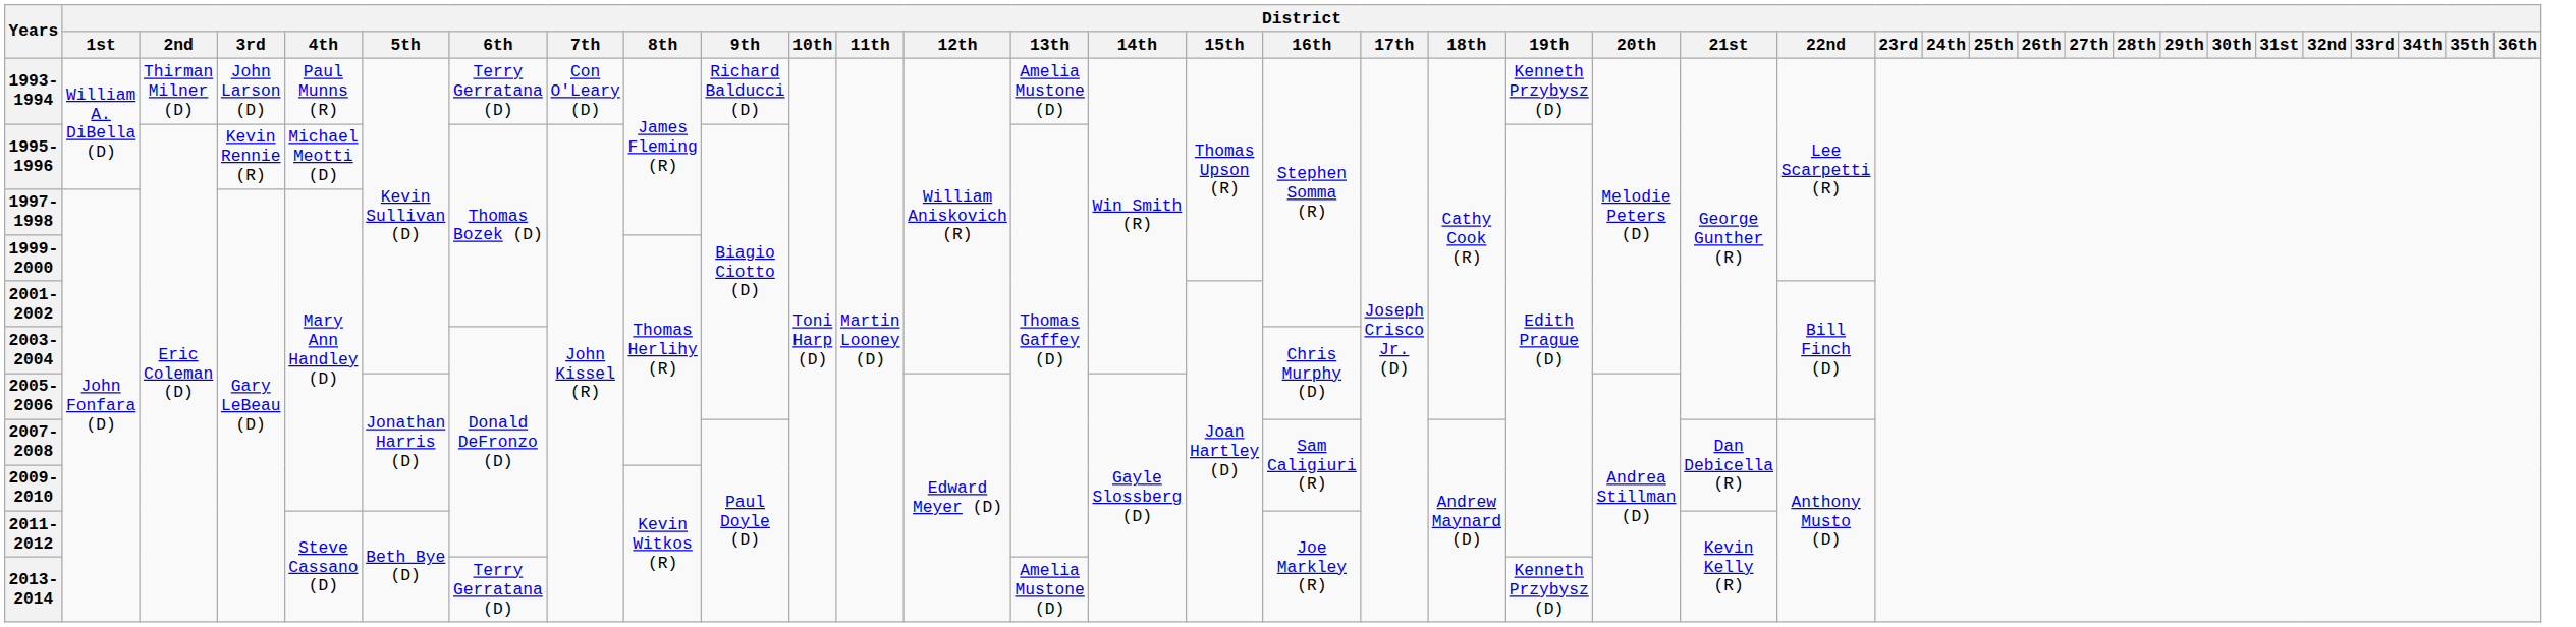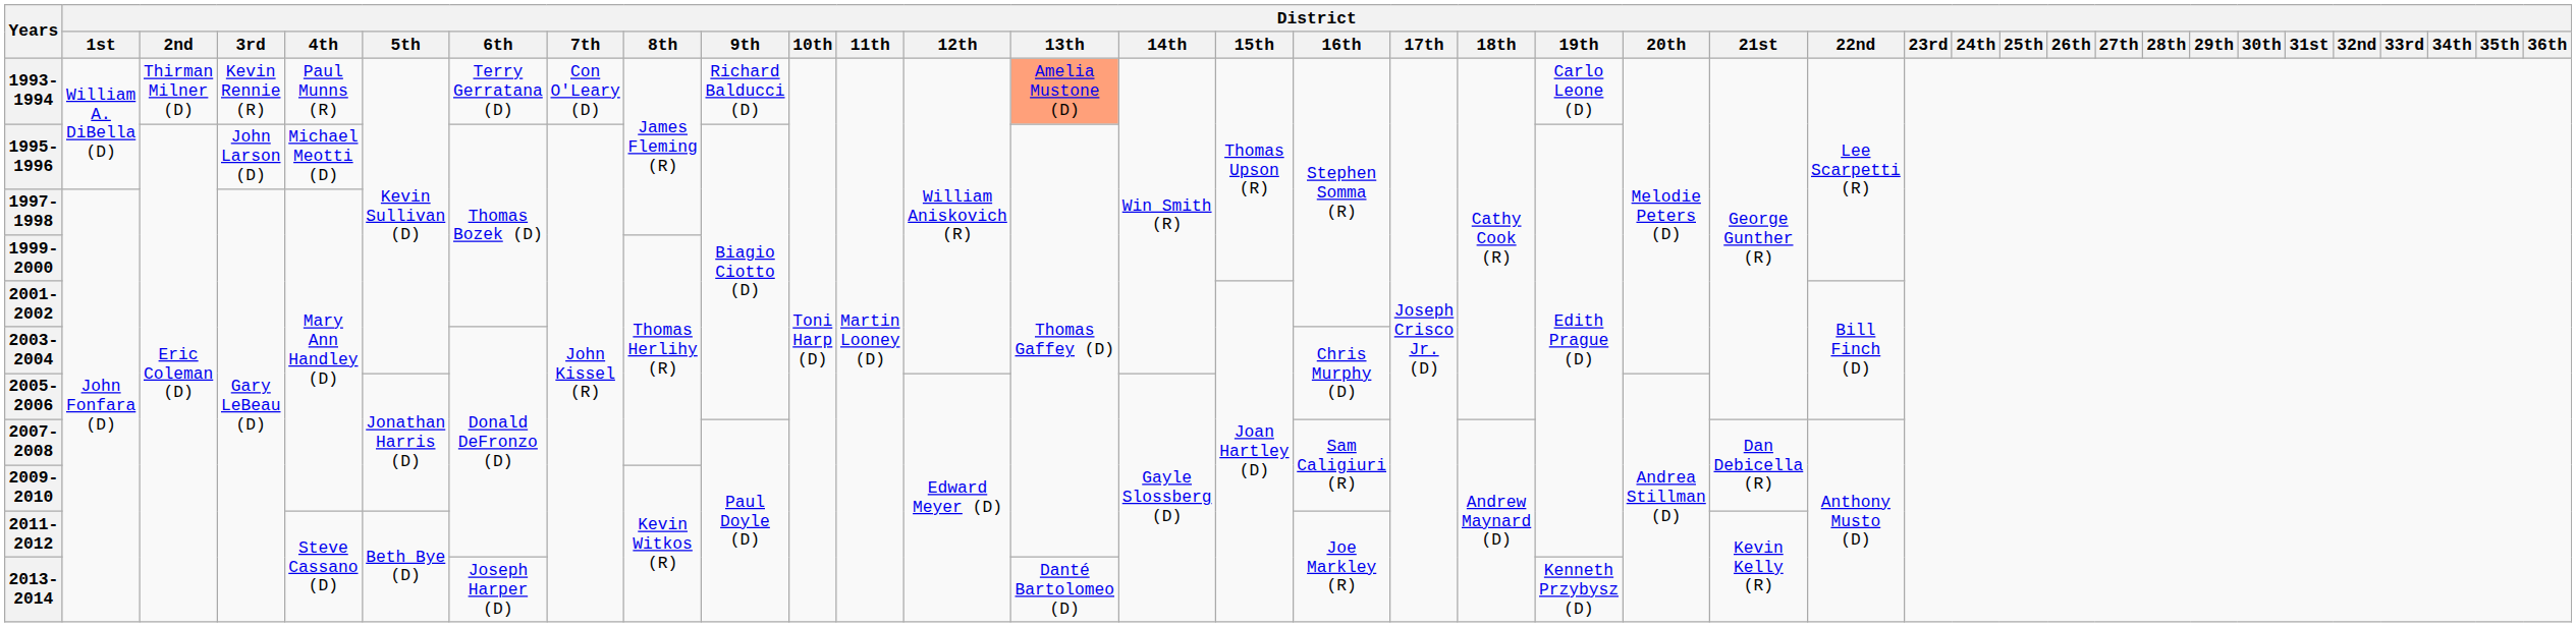1993-1994 | District / 3rd: John Larson (D) -> Kevin Rennie (R)
1993-1994 | District / 13th: no background -> lightsalmon background
1993-1994 | District / 19th: Kenneth Przybysz (D) -> Carlo Leone (D)
1995-1996 | District / 3rd: Kevin Rennie (R) -> John Larson (D)
2013-2014 | District / 6th: Terry Gerratana (D) -> Joseph Harper (D)
2013-2014 | District / 13th: Amelia Mustone (D) -> Danté Bartolomeo (D)
